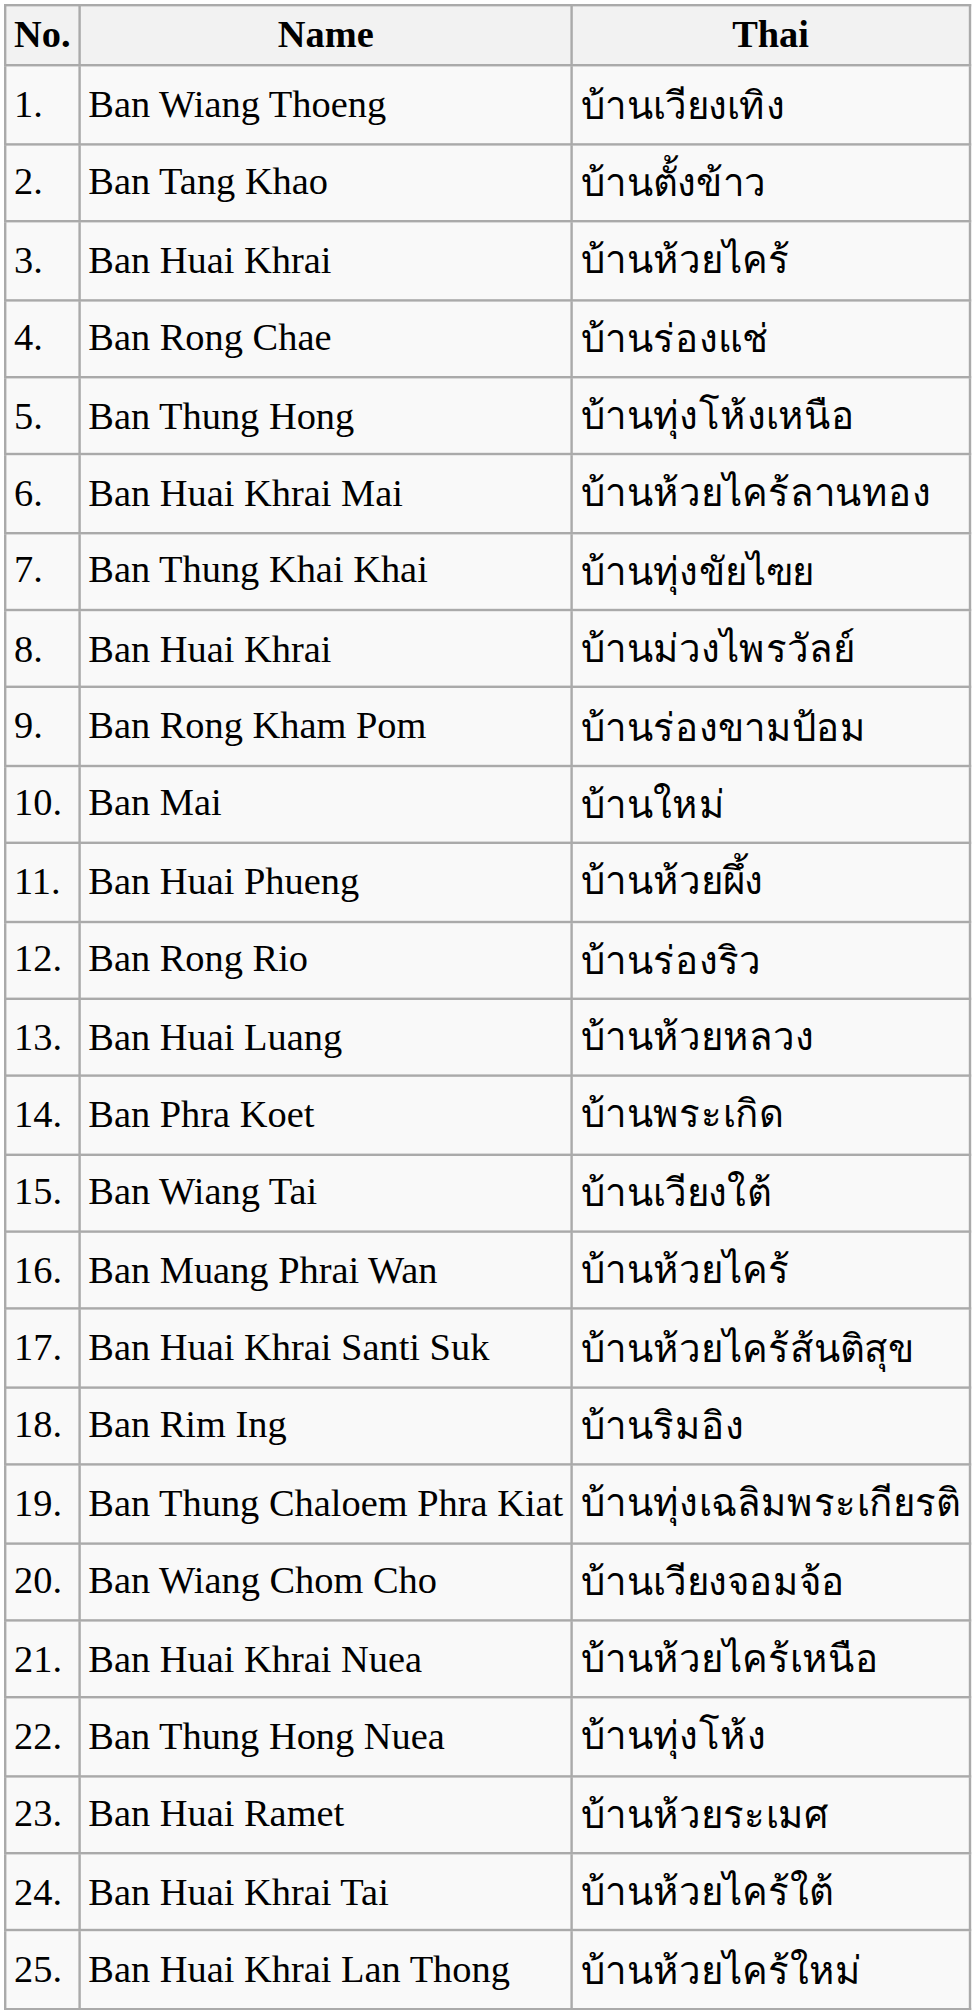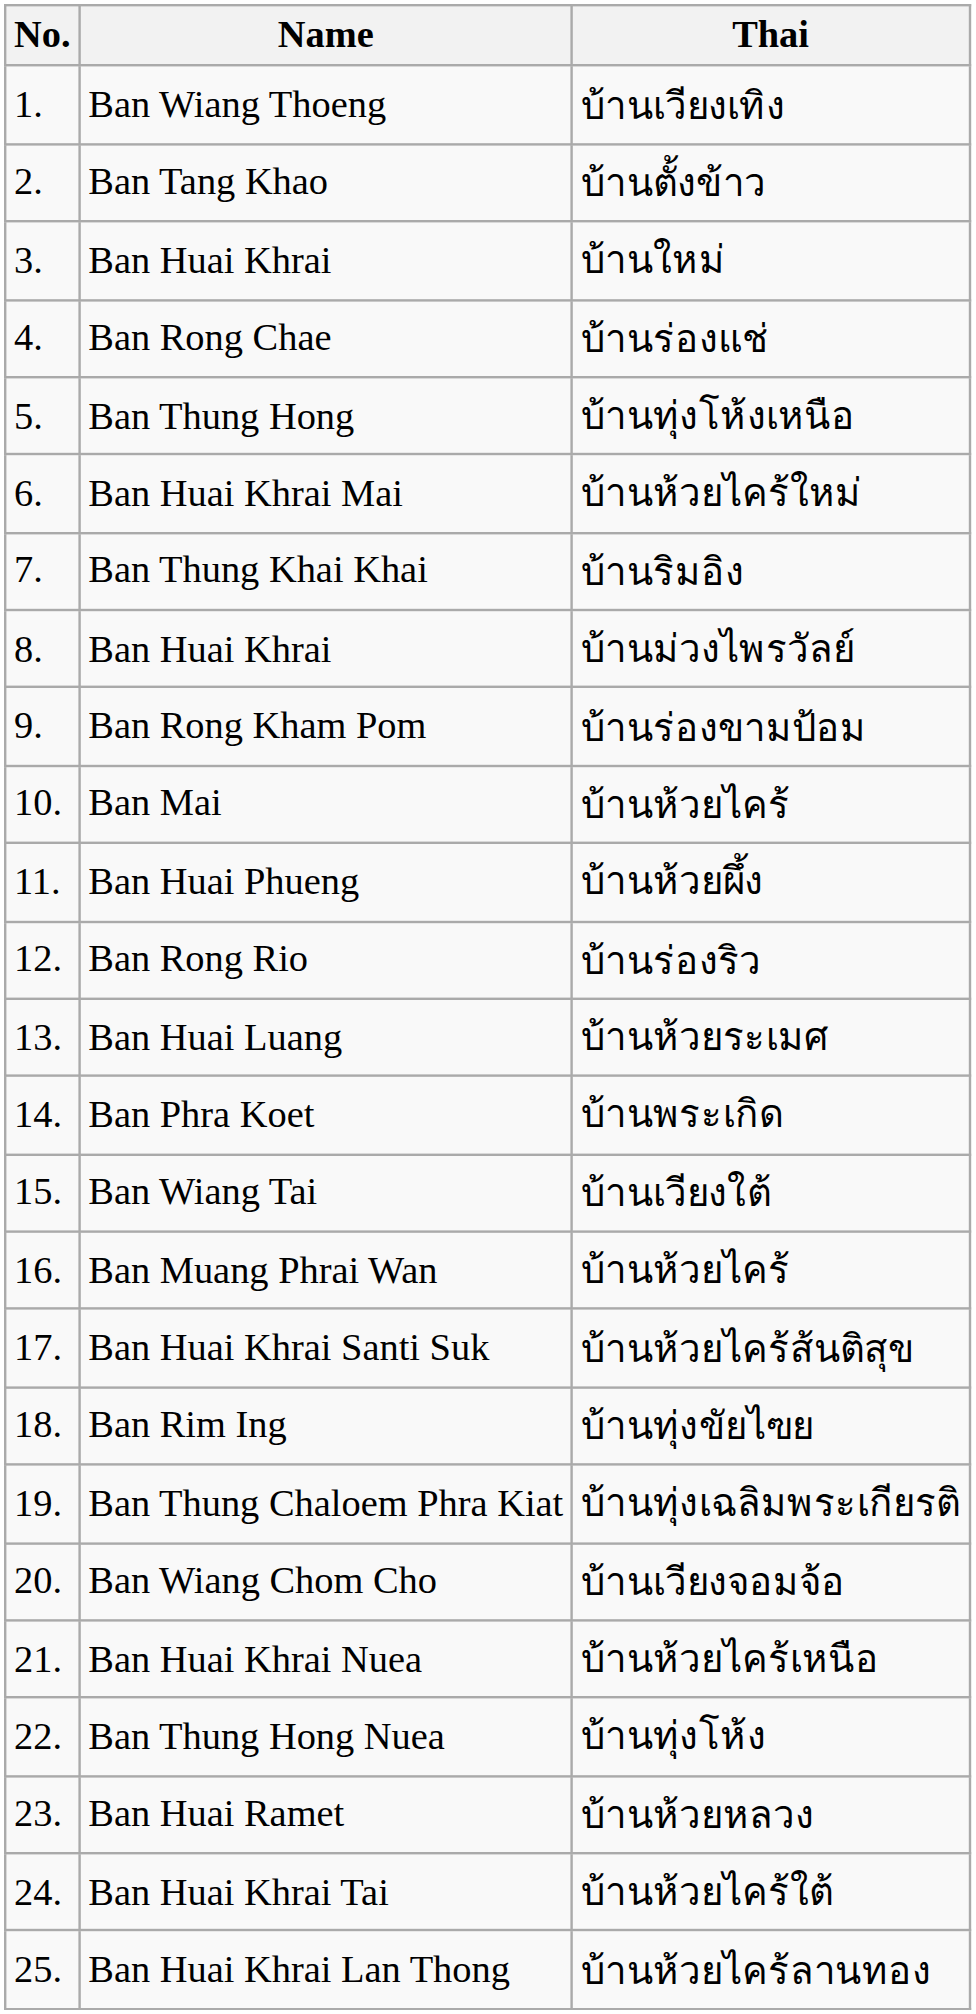3. / Ban Huai Khrai | Thai: บ้านห้วยไคร้ -> บ้านใหม่
Ban Huai Khrai Mai | Thai: บ้านห้วยไคร้ลานทอง -> บ้านห้วยไคร้ใหม่
Ban Thung Khai Khai | Thai: บ้านทุ่งขัยไฃย -> บ้านริมอิง
Ban Mai | Thai: บ้านใหม่ -> บ้านห้วยไคร้
Ban Huai Luang | Thai: บ้านห้วยหลวง -> บ้านห้วยระเมศ
Ban Rim Ing | Thai: บ้านริมอิง -> บ้านทุ่งขัยไฃย
Ban Huai Ramet | Thai: บ้านห้วยระเมศ -> บ้านห้วยหลวง
Ban Huai Khrai Lan Thong | Thai: บ้านห้วยไคร้ใหม่ -> บ้านห้วยไคร้ลานทอง
